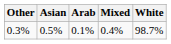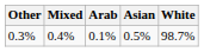columns swapped: Mixed <-> Asian
